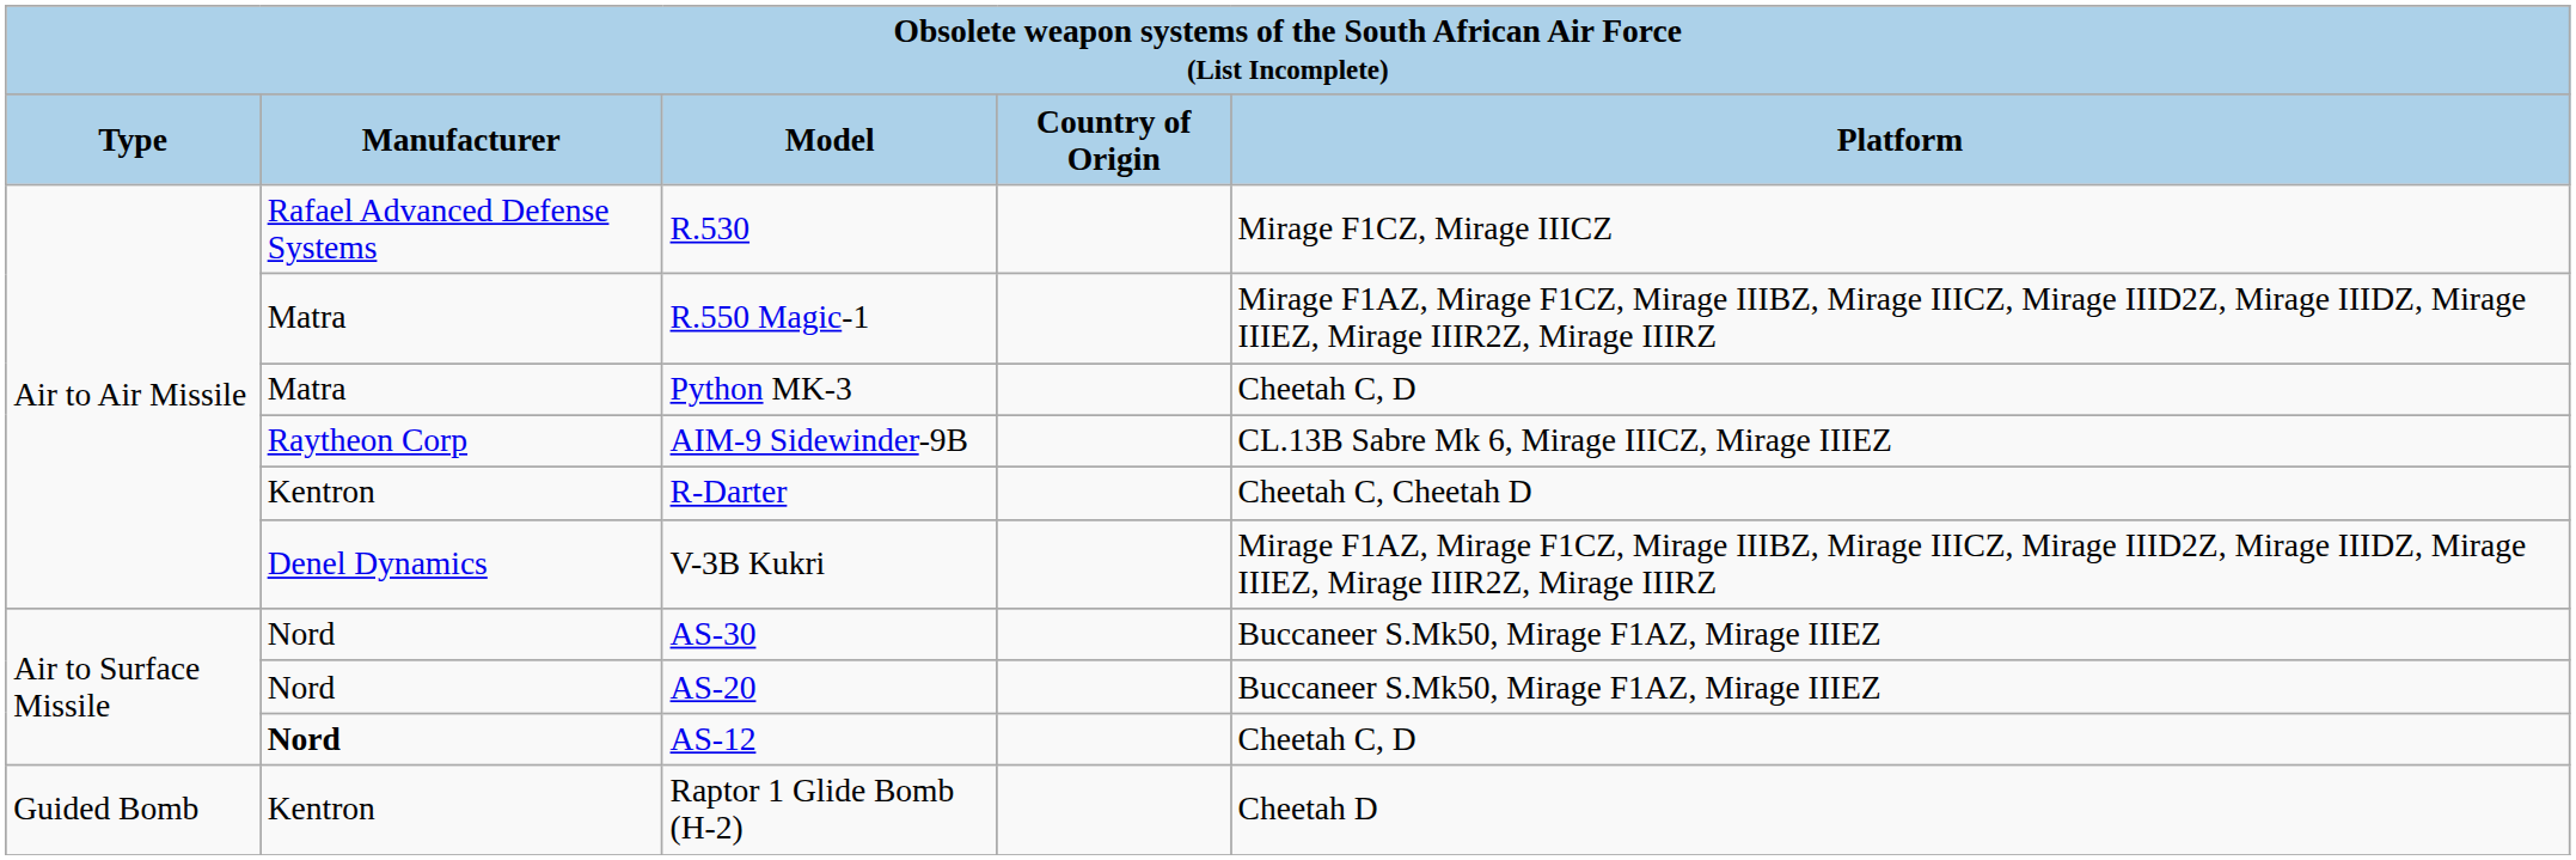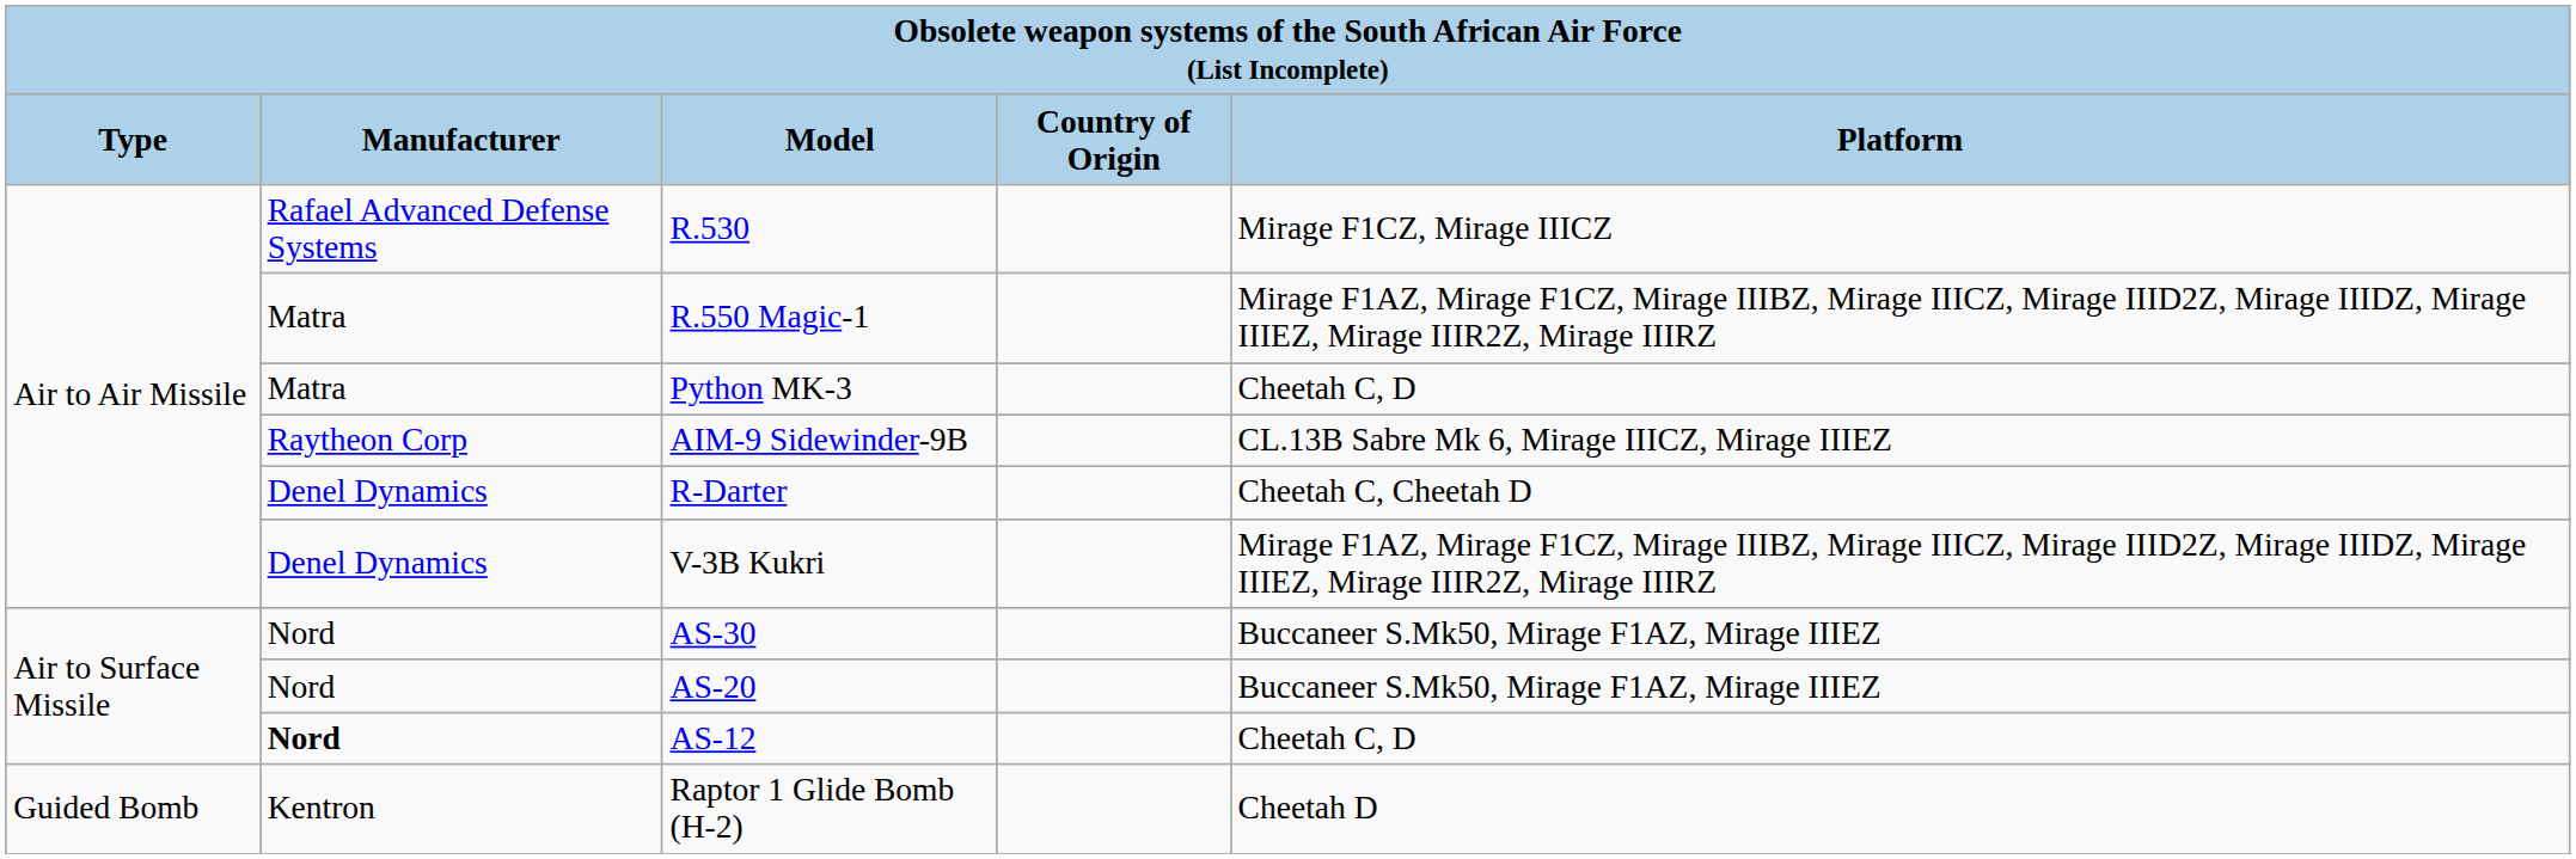R-Darter | column 2: Kentron -> Denel Dynamics
